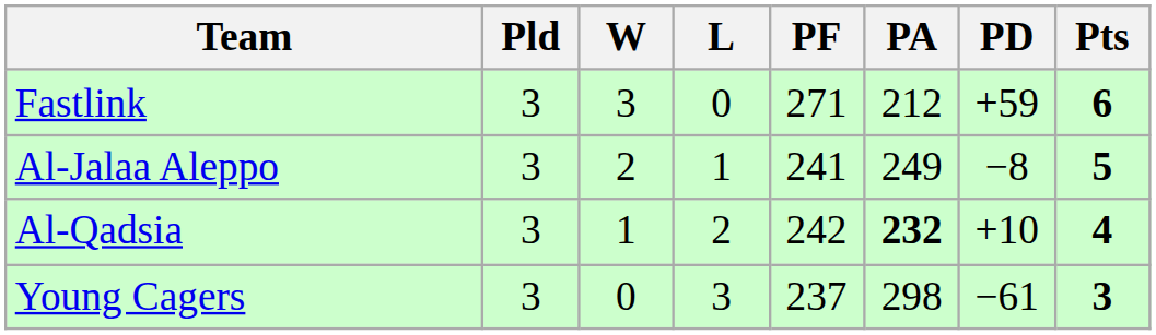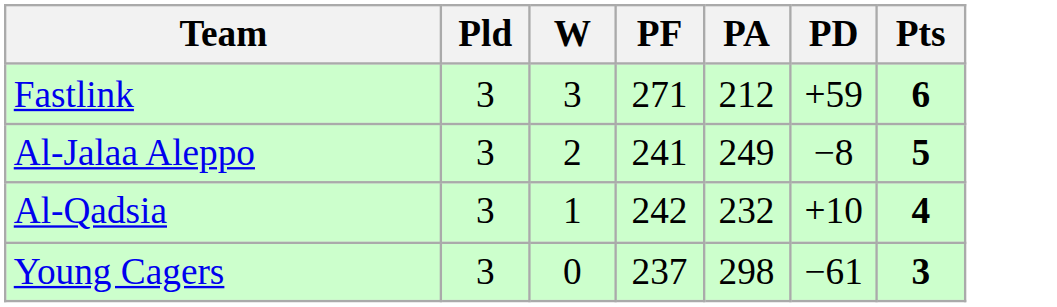- column: L | 0 | 1 | 2 | 3
Al-Qadsia | PA: bold -> normal
